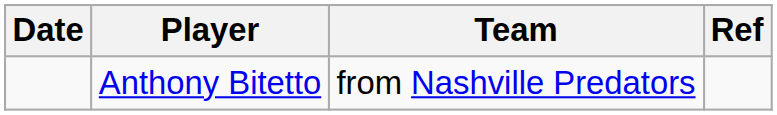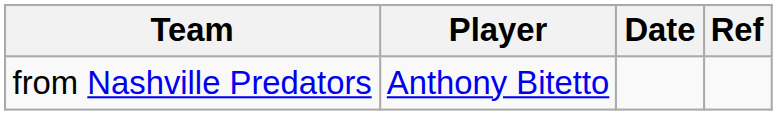columns swapped: Date <-> Team
